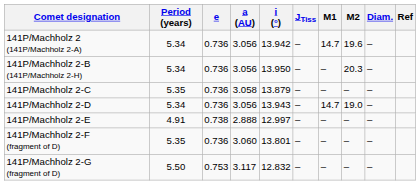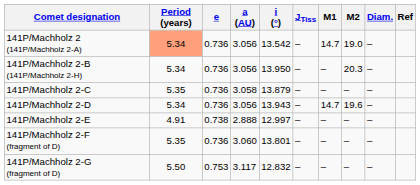141P/Machholz 2 (141P/Machholz 2-A) | Period (years): no background -> lightsalmon background
141P/Machholz 2 (141P/Machholz 2-A) | i (°): 13.942 -> 13.542
141P/Machholz 2 (141P/Machholz 2-A) | M2: 19.6 -> 19.0
141P/Machholz 2-D | M2: 19.0 -> 19.6
